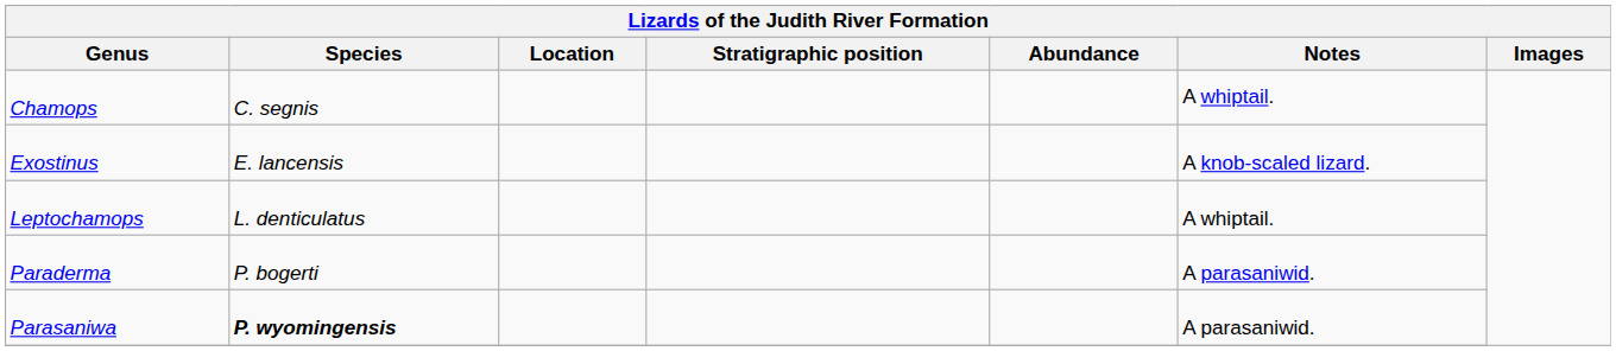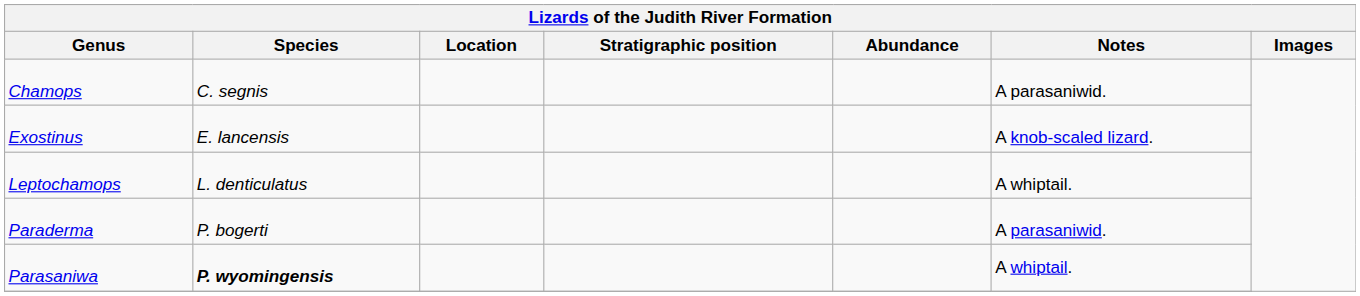Chamops | Notes: A whiptail. -> A parasaniwid.
Parasaniwa | Notes: A parasaniwid. -> A whiptail.
